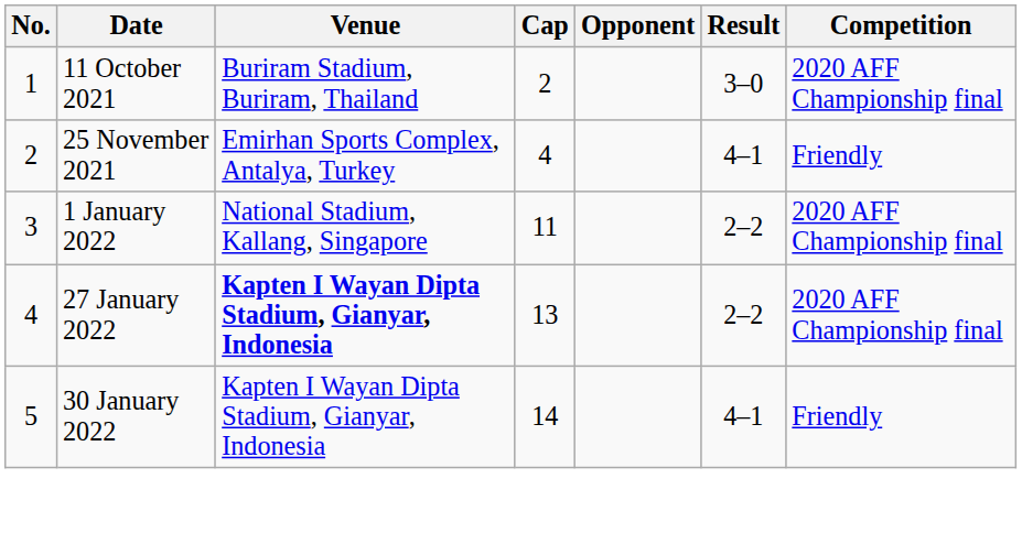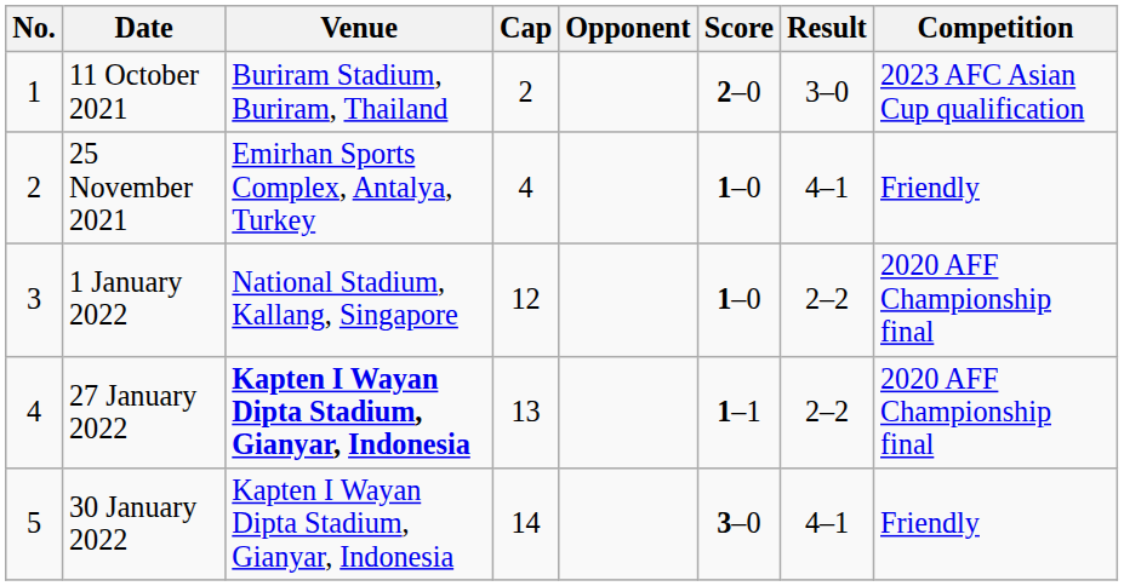+ column: Score | 2–0 | 1–0 | 1–0 | 1–1 | 3–0
11 October 2021 | Competition: 2020 AFF Championship final -> 2023 AFC Asian Cup qualification
1 January 2022 | Cap: 11 -> 12
